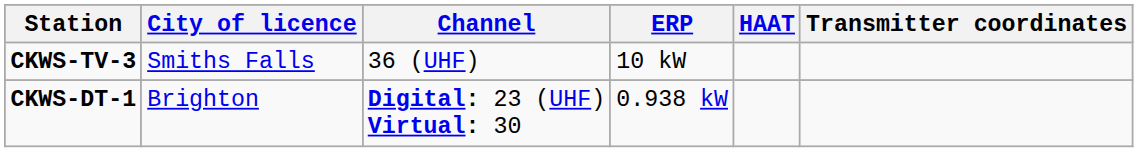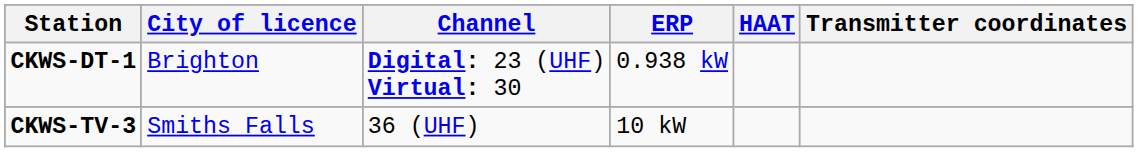rows swapped: CKWS-TV-3 <-> CKWS-DT-1
